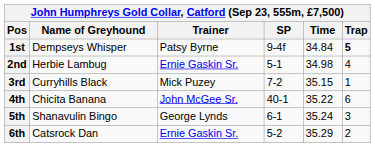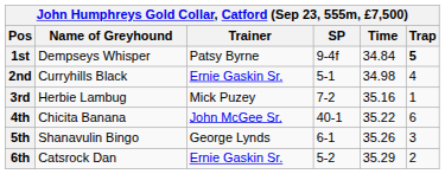2nd | Name of Greyhound: Herbie Lambug -> Curryhills Black
3rd | Name of Greyhound: Curryhills Black -> Herbie Lambug
3rd | Time: 35.15 -> 35.16
5th | Time: 35.24 -> 35.26
